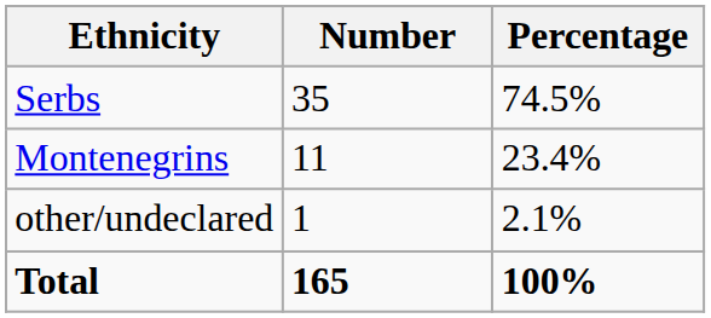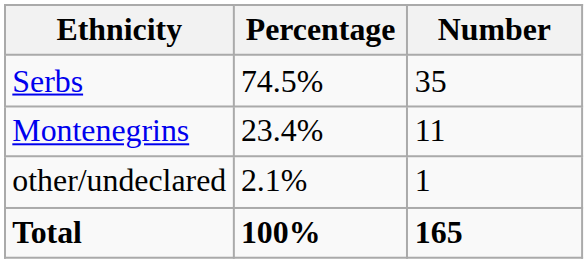columns swapped: Number <-> Percentage
